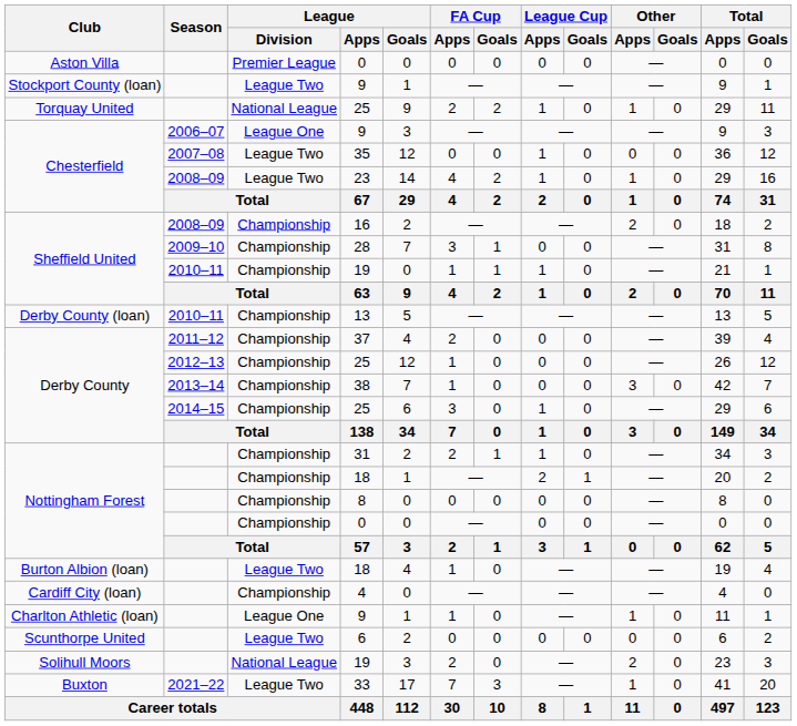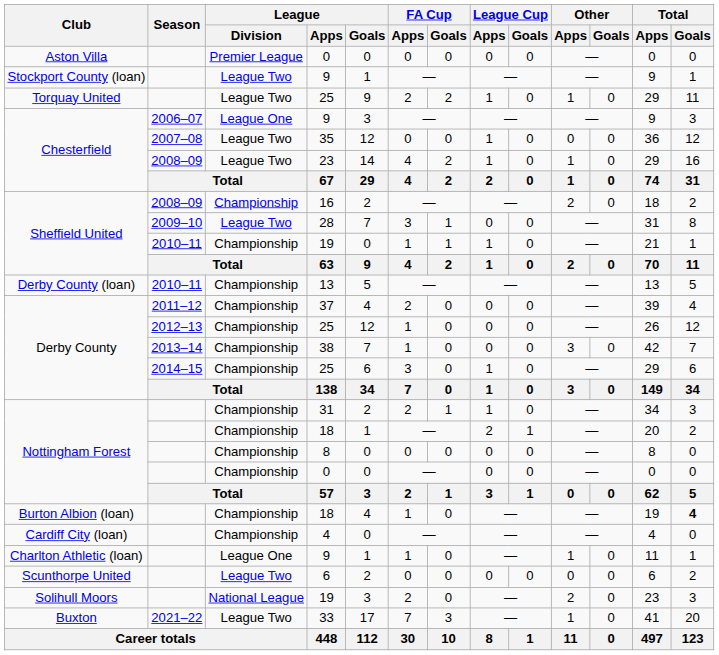Torquay United / 25 | League / Division: National League -> League Two
28 | League / Division: Championship -> League Two
Burton Albion (loan) / 18 | League / Division: League Two -> Championship
Burton Albion (loan) / 18 | Total / Goals: normal -> bold
